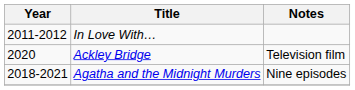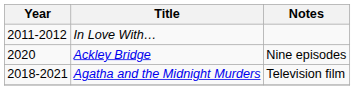Ackley Bridge | Notes: Television film -> Nine episodes
Agatha and the Midnight Murders | Notes: Nine episodes -> Television film
